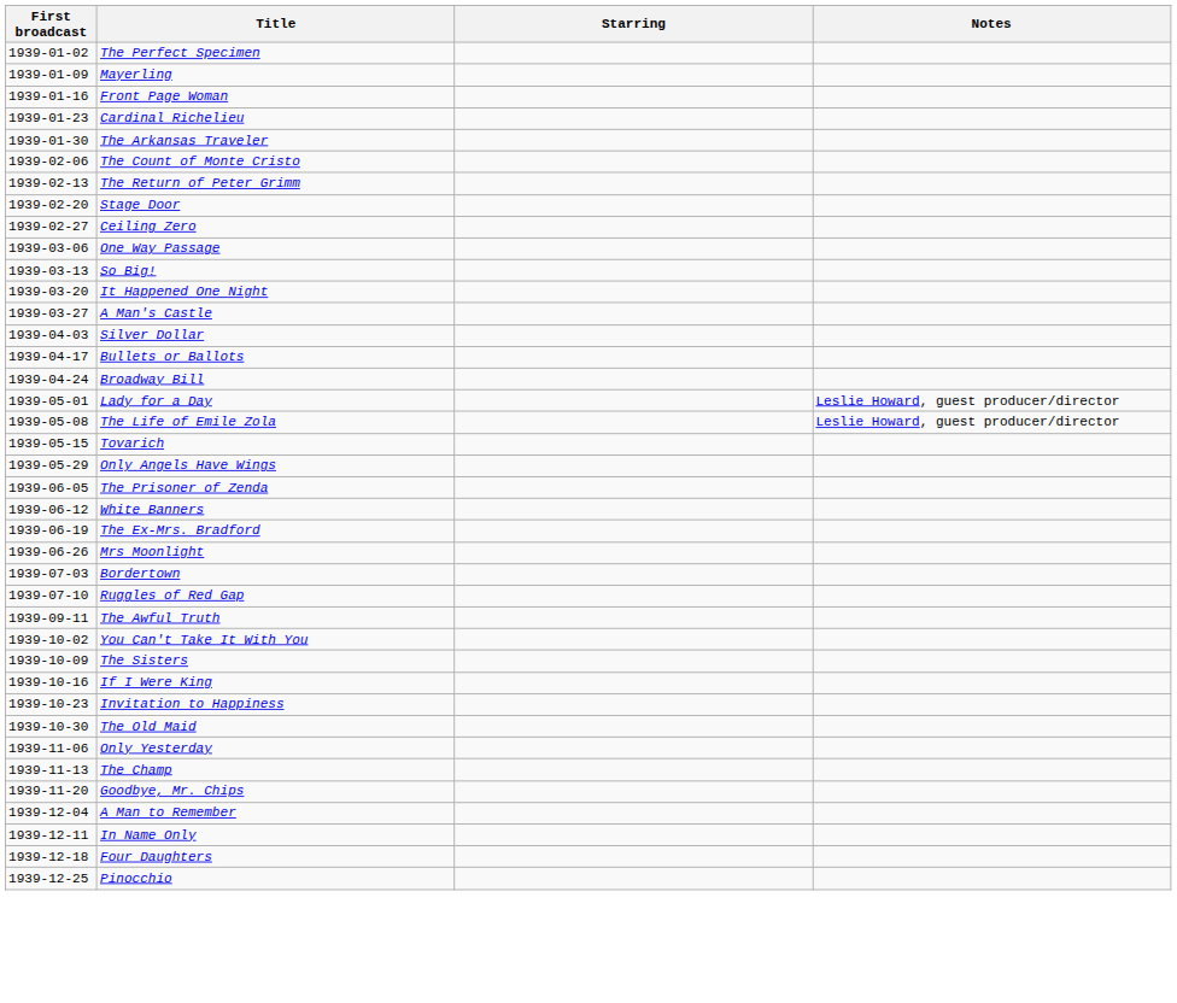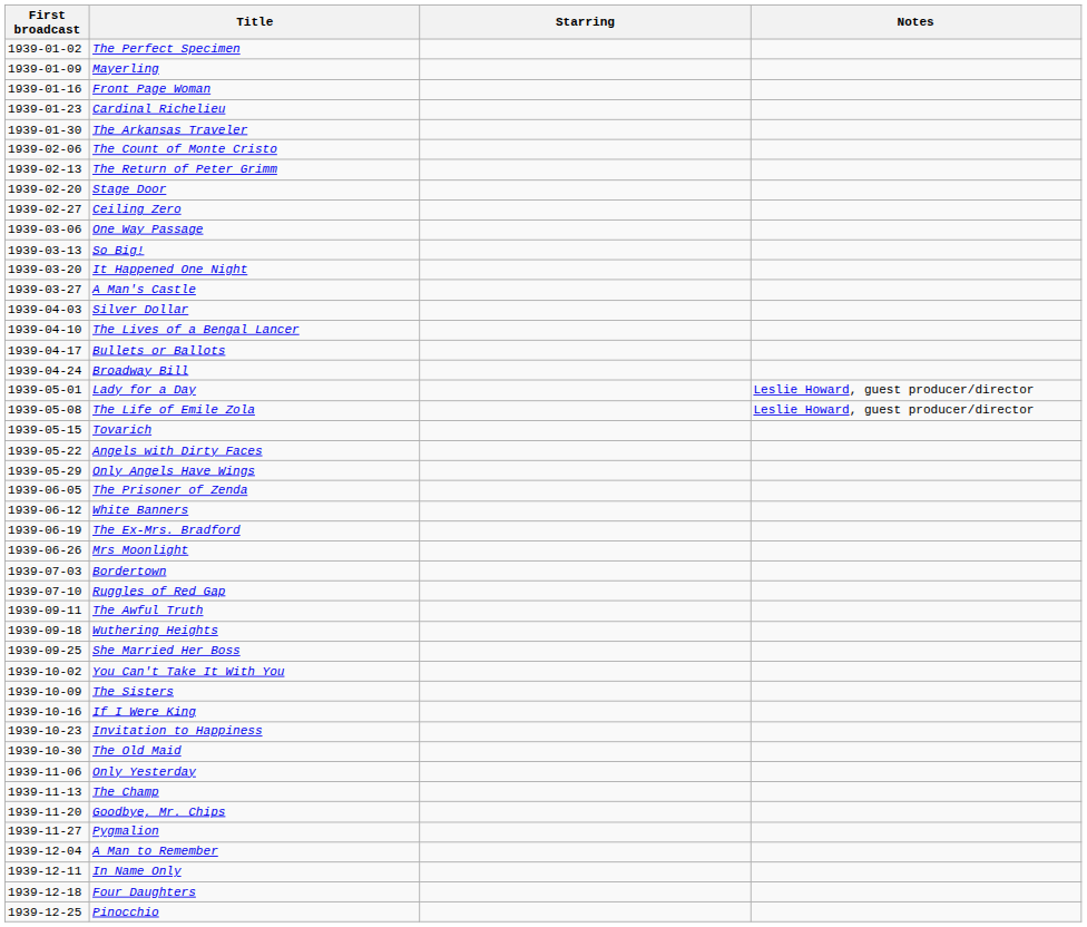+ row: 1939-04-10 | The Lives of a Bengal Lancer
+ row: 1939-05-22 | Angels with Dirty Faces
+ row: 1939-09-18 | Wuthering Heights
+ row: 1939-09-25 | She Married Her Boss
+ row: 1939-11-27 | Pygmalion
